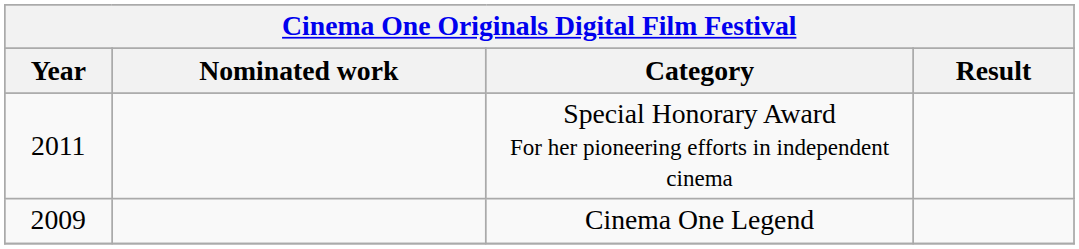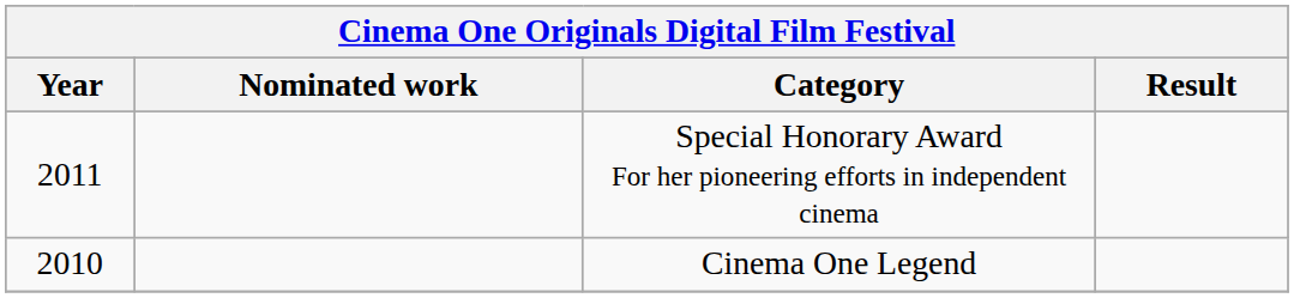Cinema One Legend | Year: 2009 -> 2010
